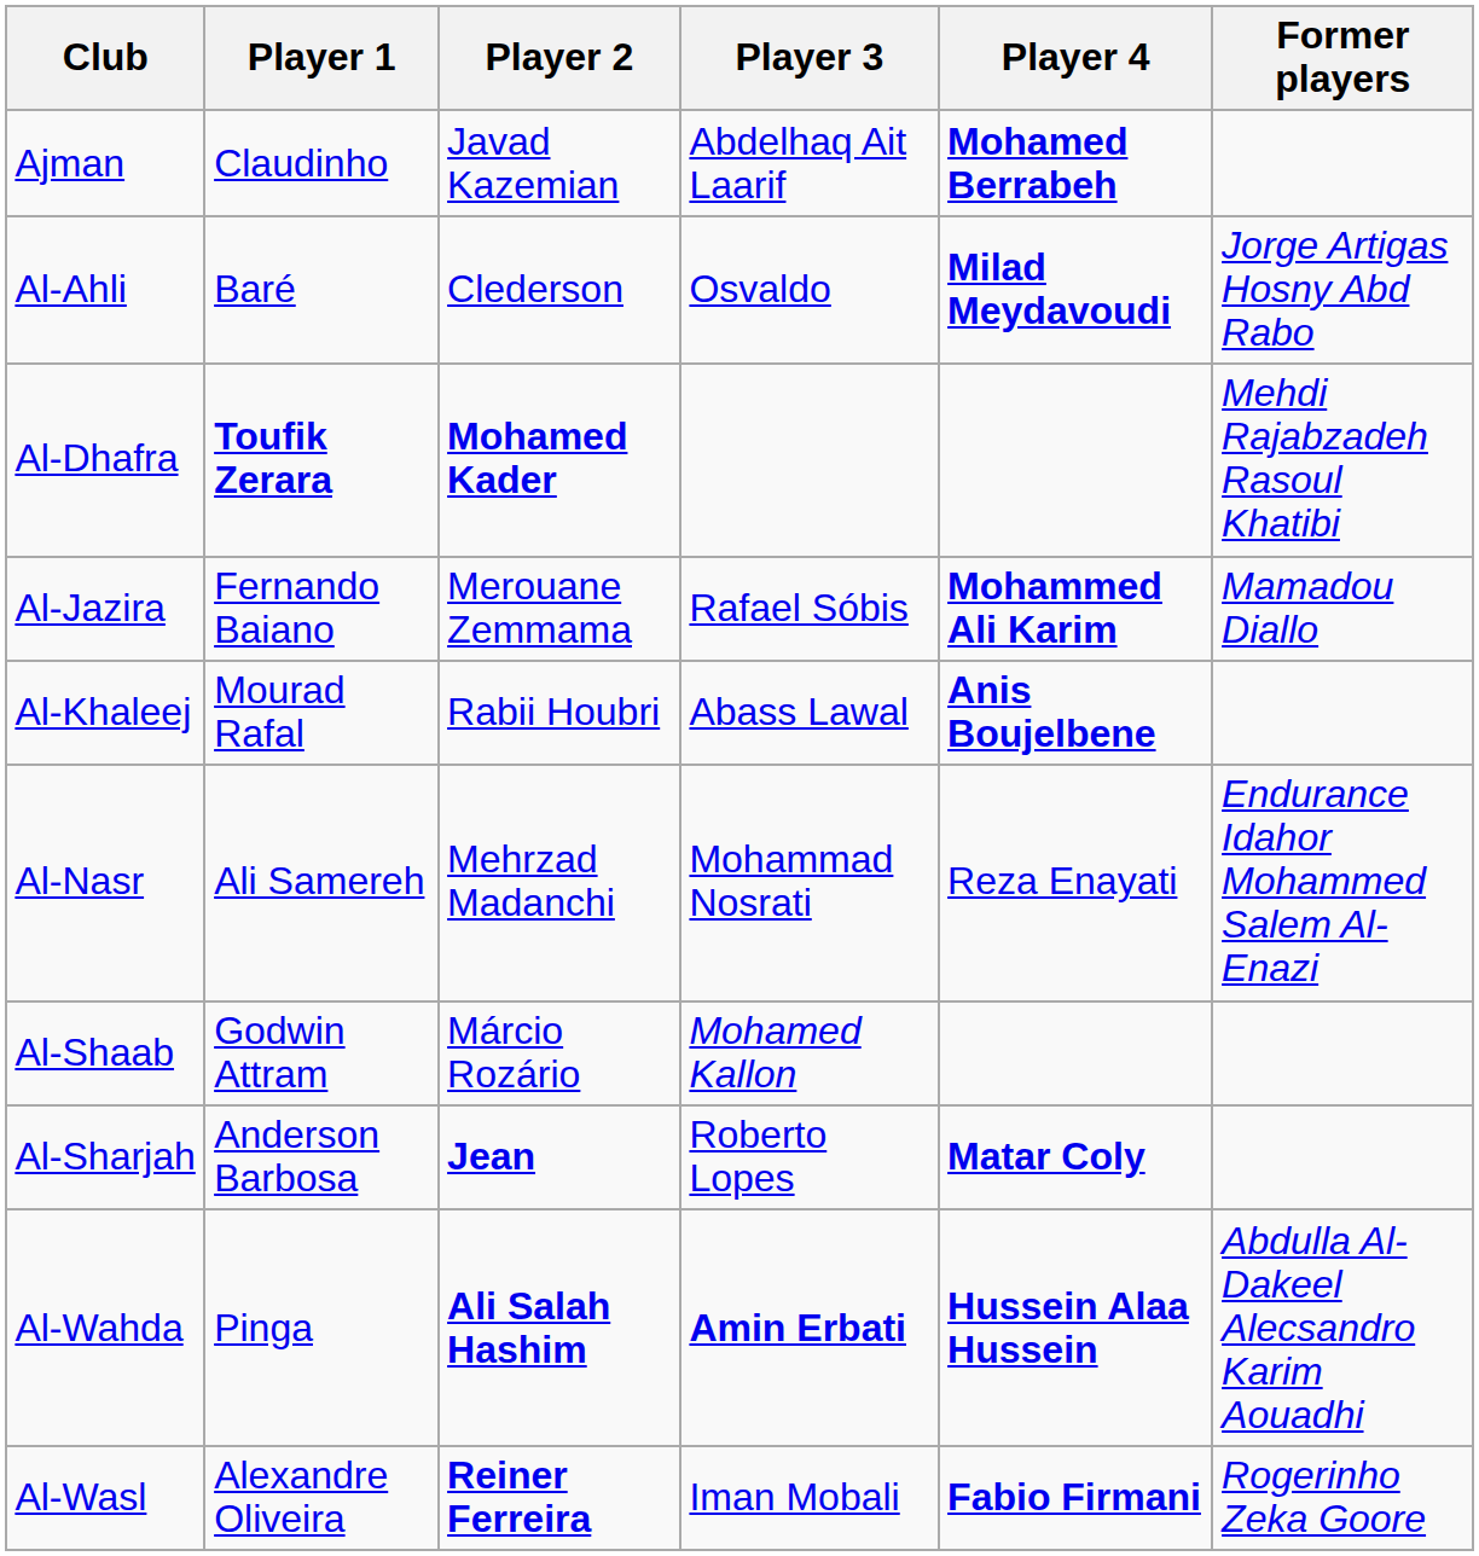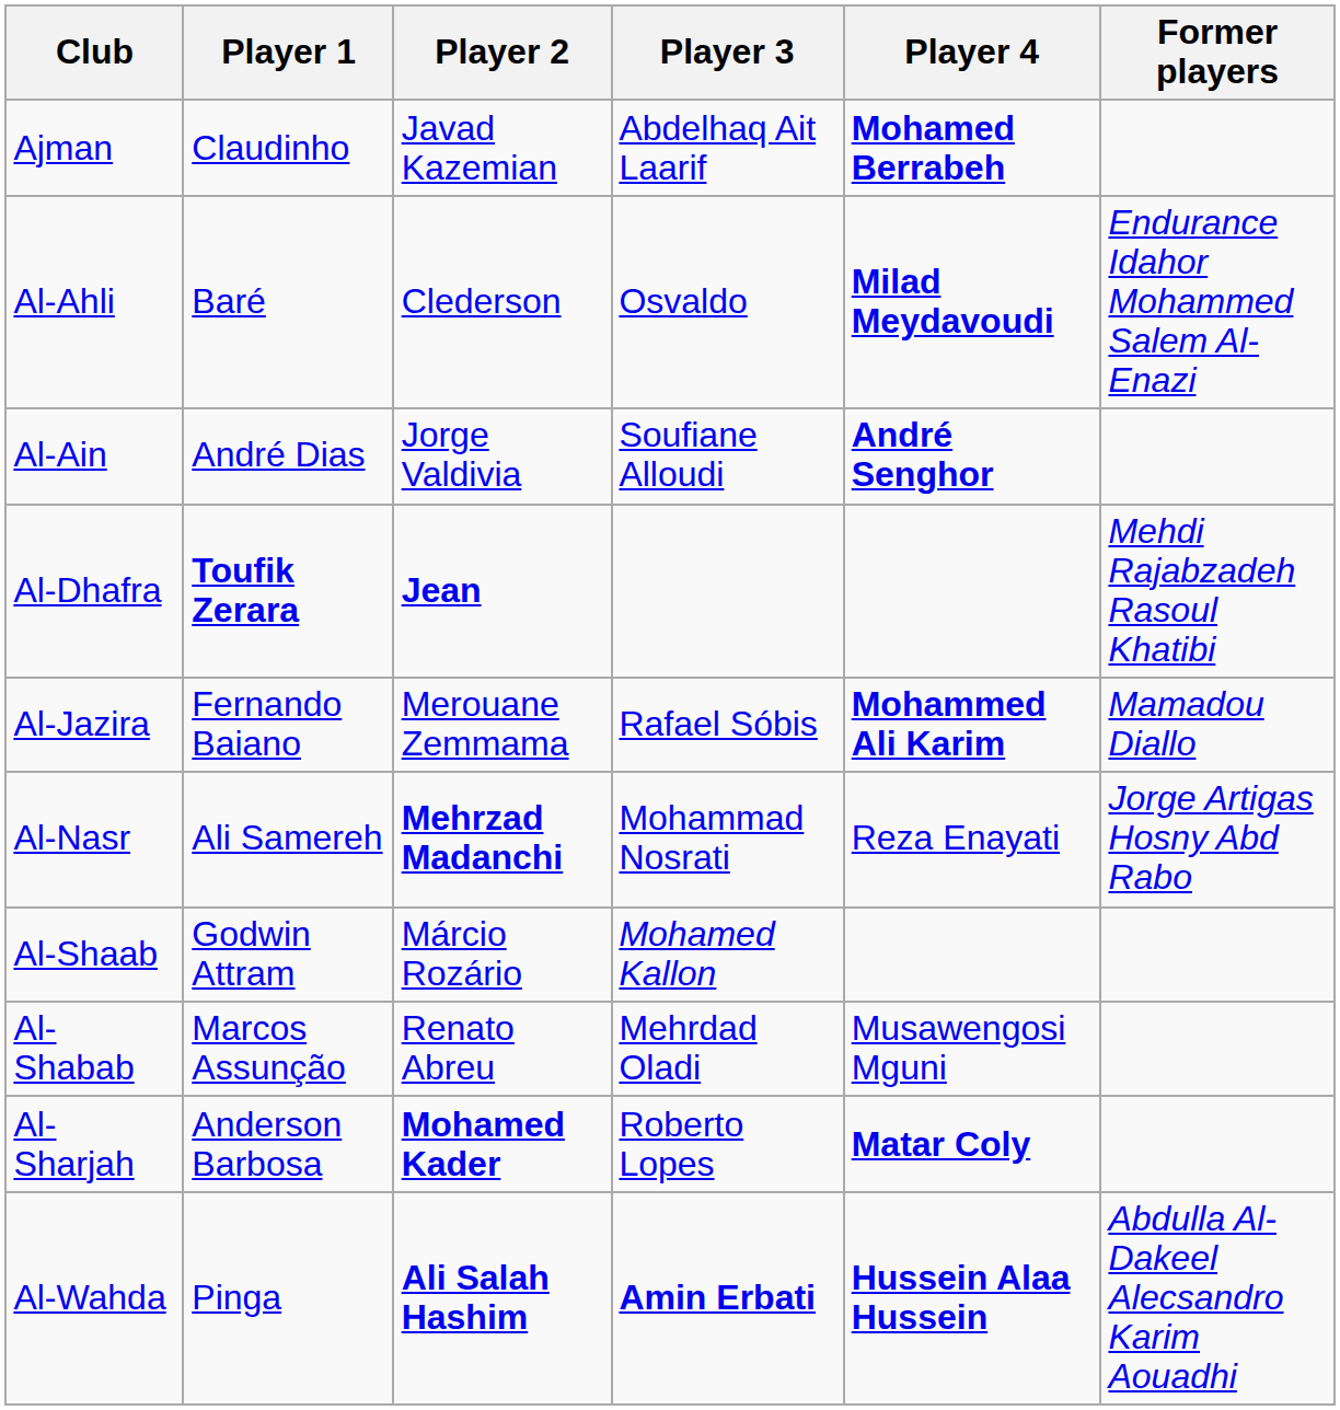Al-Ahli | Former players: Jorge Artigas Hosny Abd Rabo -> Endurance Idahor Mohammed Salem Al-Enazi
+ row: Al-Ain | André Dias | Jorge Valdivia | Soufiane Alloudi | André Senghor
Al-Dhafra | Player 2: Mohamed Kader -> Jean
- row: Al-Khaleej | Mourad Rafal | Rabii Houbri | Abass Lawal | Anis Boujelbene
Al-Nasr | Player 2: normal -> bold
Al-Nasr | Former players: Endurance Idahor Mohammed Salem Al-Enazi -> Jorge Artigas Hosny Abd Rabo
+ row: Al-Shabab | Marcos Assunção | Renato Abreu | Mehrdad Oladi | Musawengosi Mguni
Al-Sharjah | Player 2: Jean -> Mohamed Kader
- row: Al-Wasl | Alexandre Oliveira | Reiner Ferreira | Iman Mobali | Fabio Firmani | Rogerinho Zeka Goore
